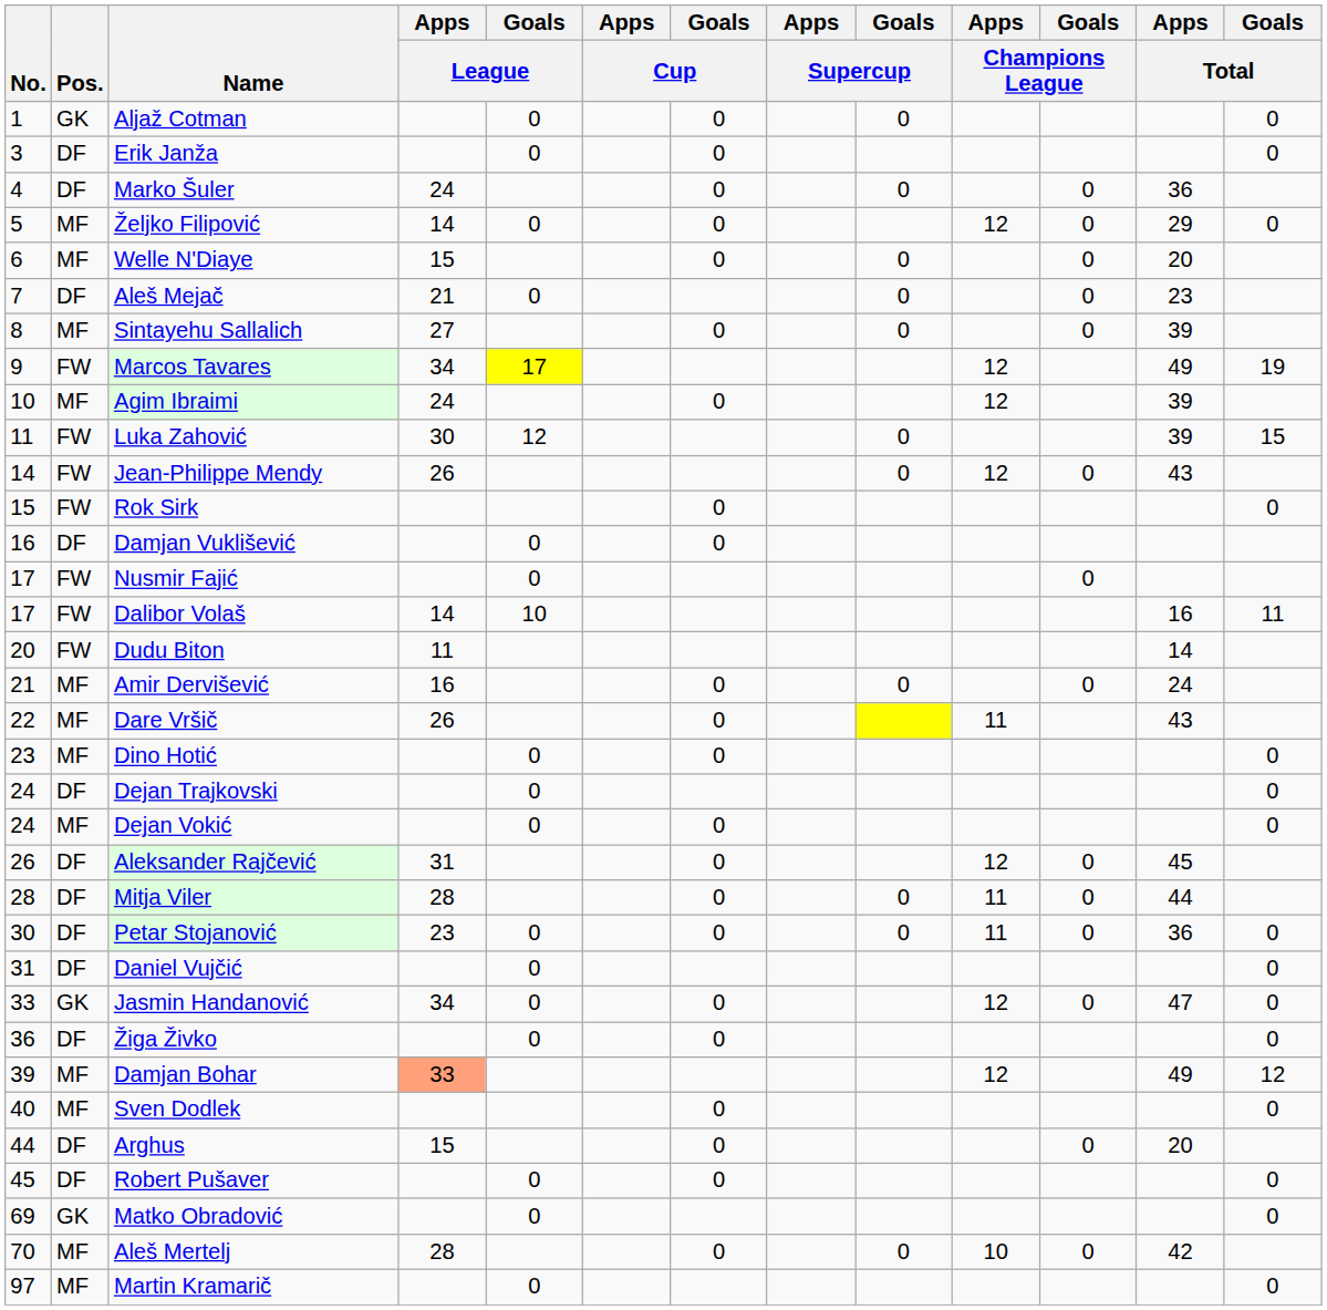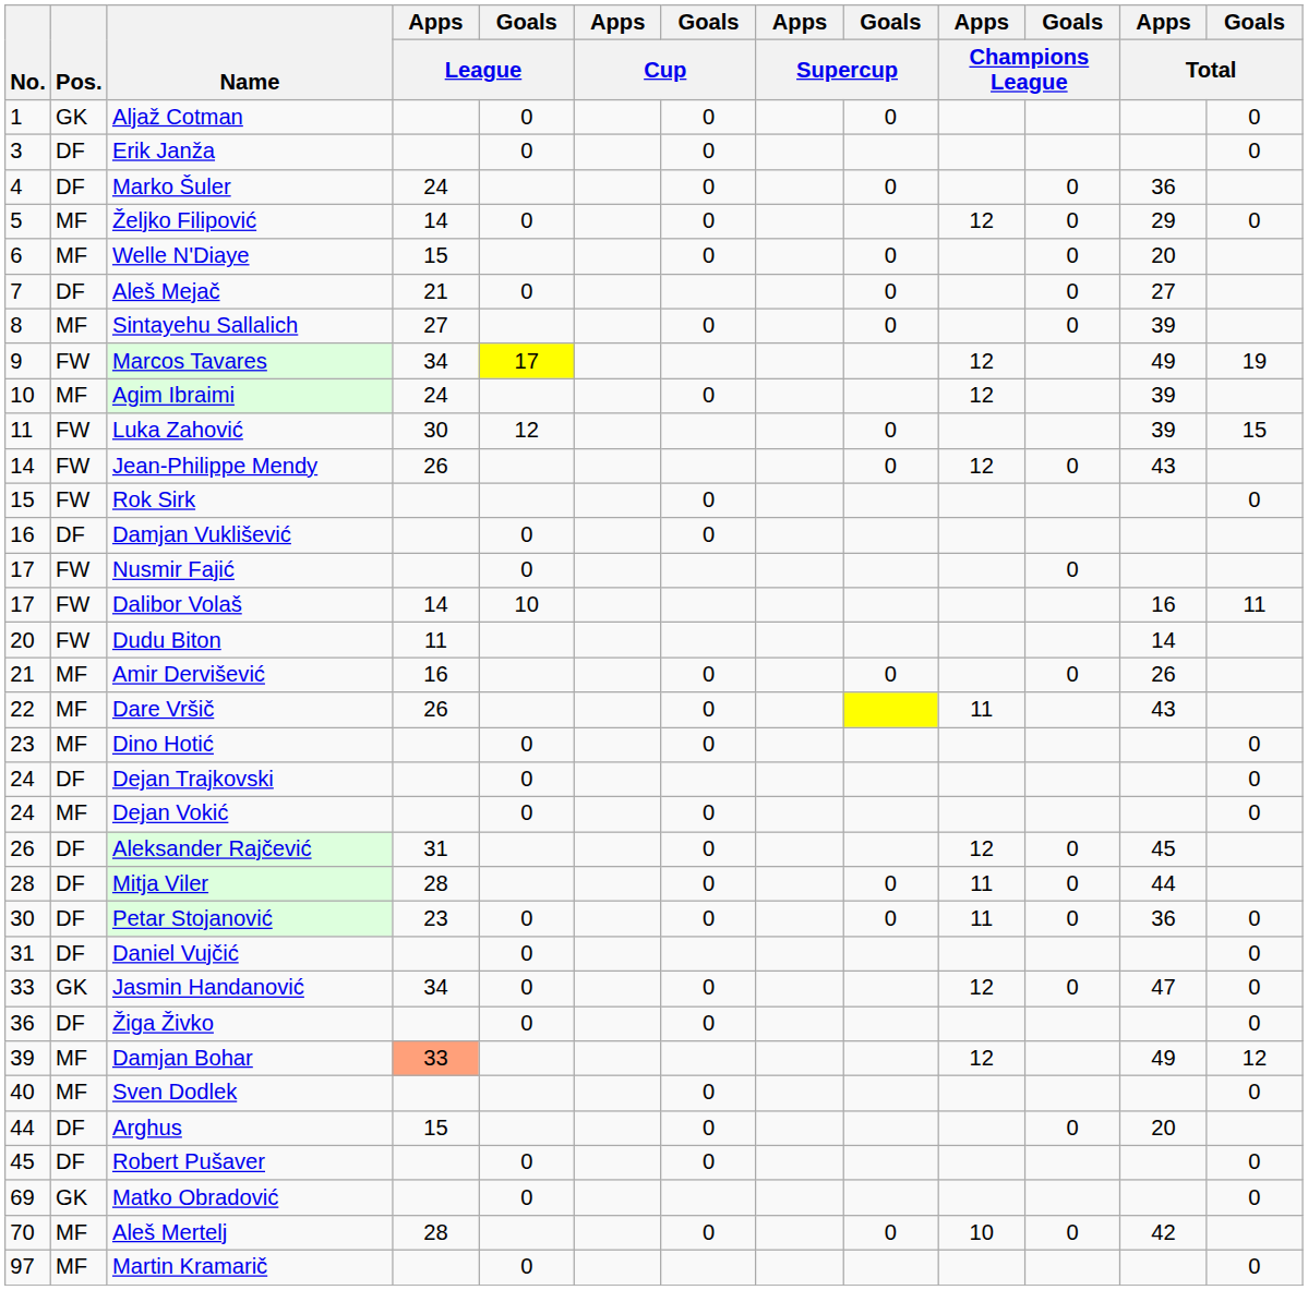Aleš Mejač | Apps / Total: 23 -> 27
Amir Dervišević | Apps / Total: 24 -> 26
